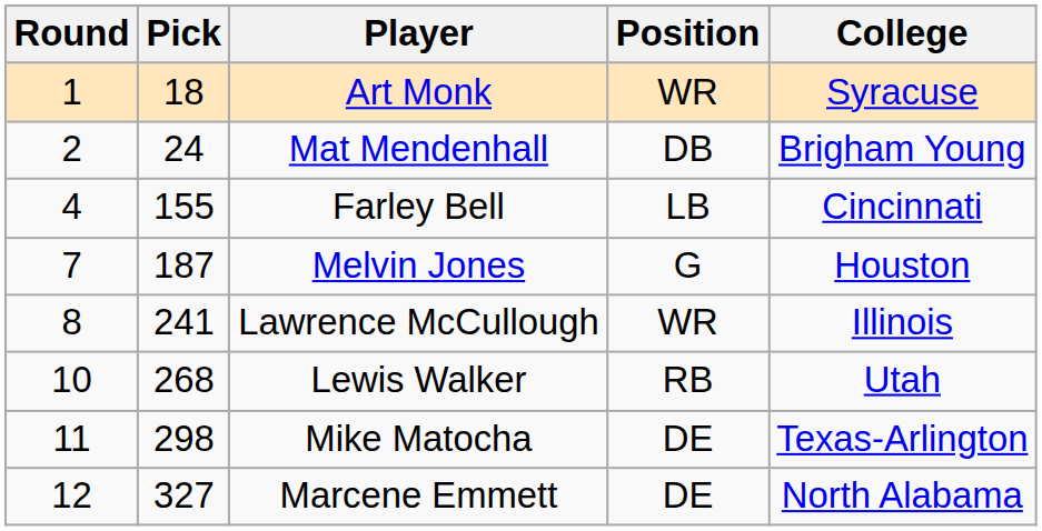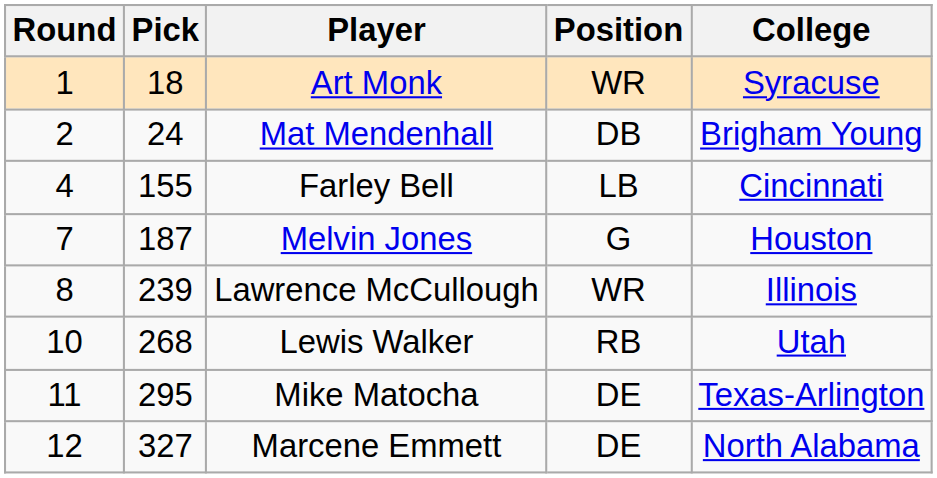Lawrence McCullough | Pick: 241 -> 239
Mike Matocha | Pick: 298 -> 295
